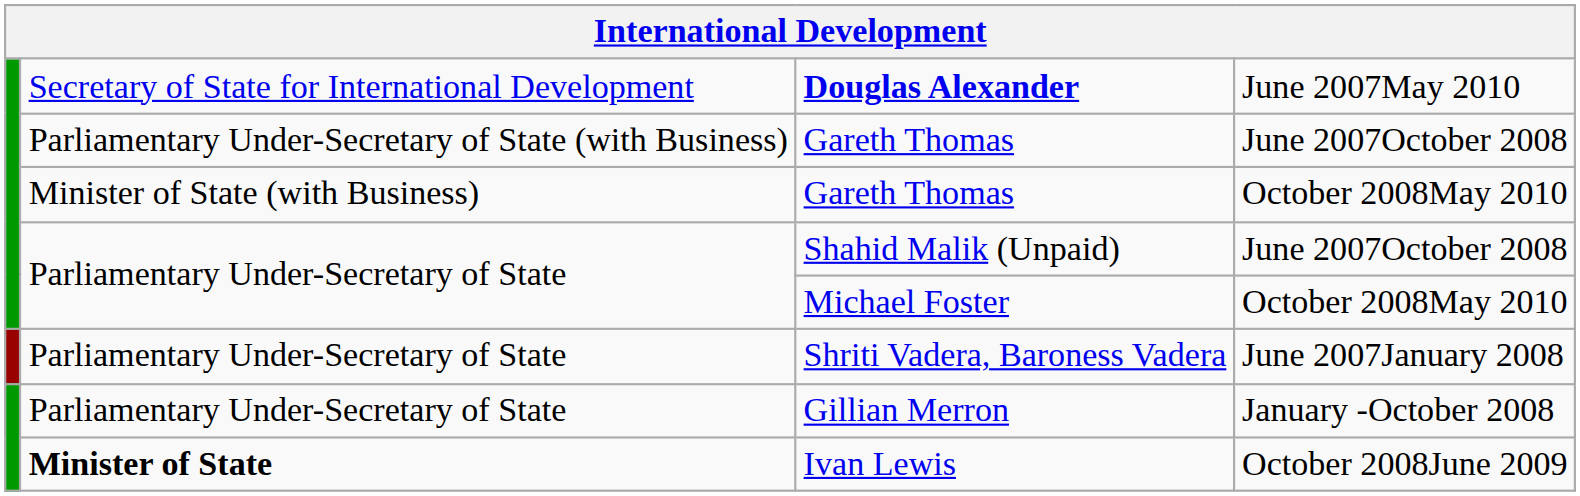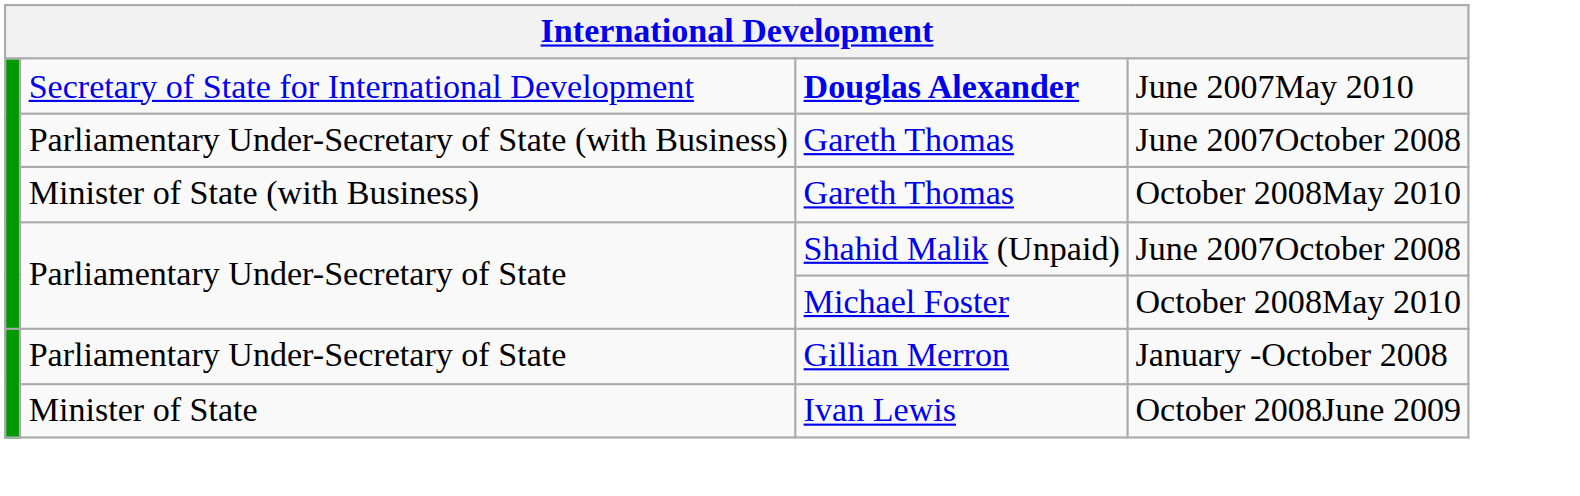- row: Parliamentary Under-Secretary of State | Shriti Vadera, Baroness Vadera | June 2007January 2008
Ivan Lewis | column 2: bold -> normal
